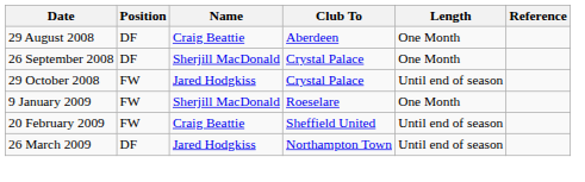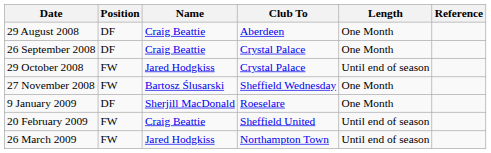26 September 2008 | Name: Sherjill MacDonald -> Craig Beattie
+ row: 27 November 2008 | FW | Bartosz Ślusarski | Sheffield Wednesday | One Month
9 January 2009 | Position: FW -> DF
26 March 2009 | Position: DF -> FW
